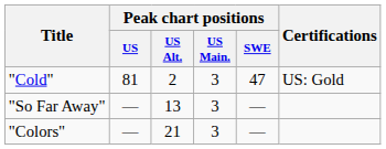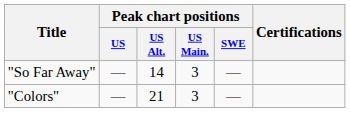- row: "Cold" | 81 | 2 | 3 | 47 | US: Gold
"So Far Away" | Peak chart positions / US Alt.: 13 -> 14
